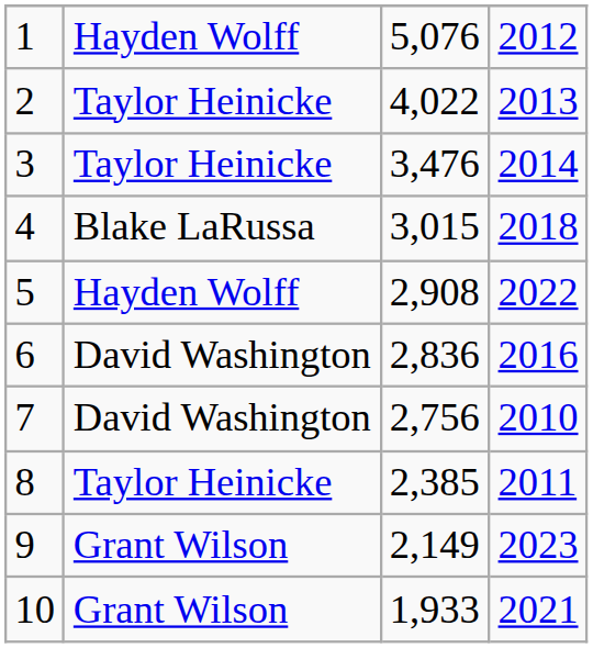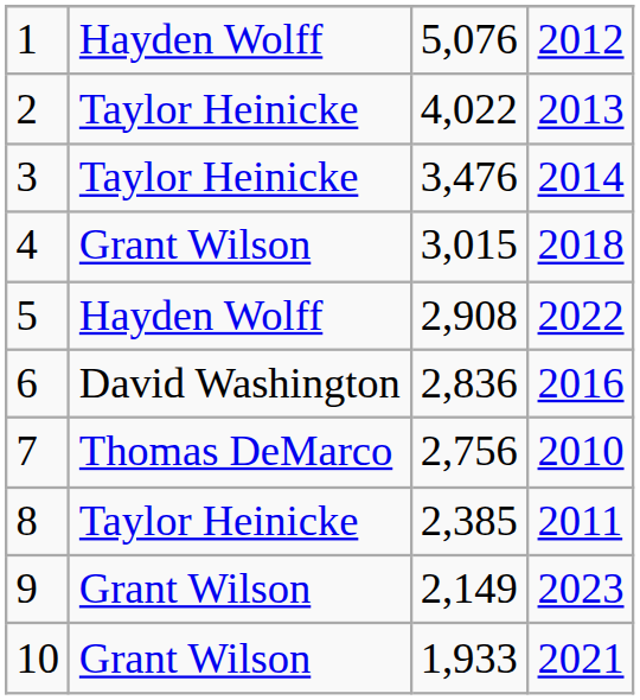4 | column 2: Blake LaRussa -> Grant Wilson
7 | column 2: David Washington -> Thomas DeMarco
